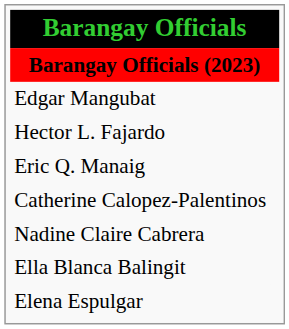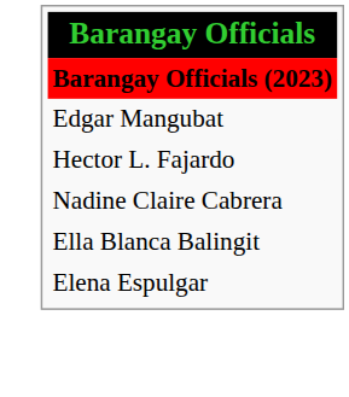- row: Eric Q. Manaig
- row: Catherine Calopez-Palentinos
